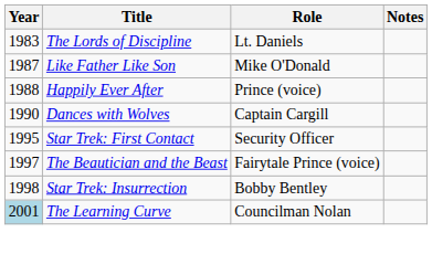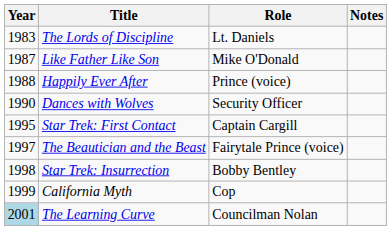Dances with Wolves | Role: Captain Cargill -> Security Officer
Star Trek: First Contact | Role: Security Officer -> Captain Cargill
+ row: 1999 | California Myth | Cop
